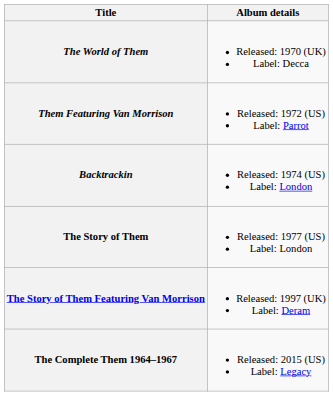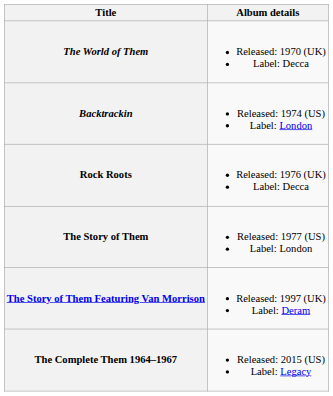- row: Them Featuring Van Morrison | Released: 1972 (US) Label: Parrot
+ row: Rock Roots | Released: 1976 (UK) Label: Decca
